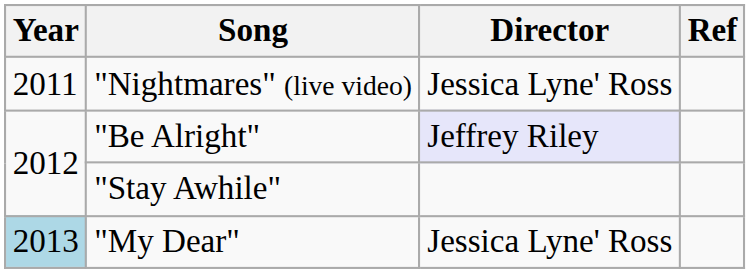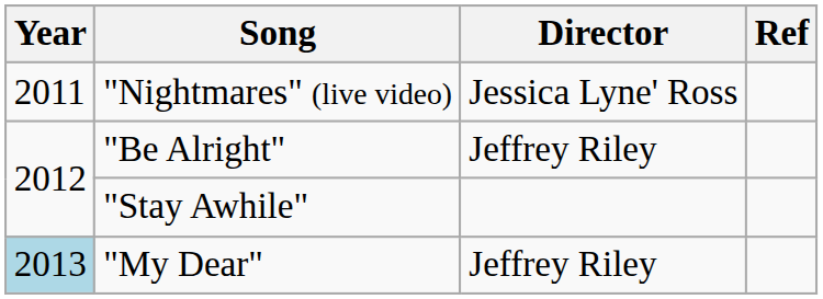"Be Alright" | Director: lavender background -> no background
"My Dear" | Director: Jessica Lyne' Ross -> Jeffrey Riley
